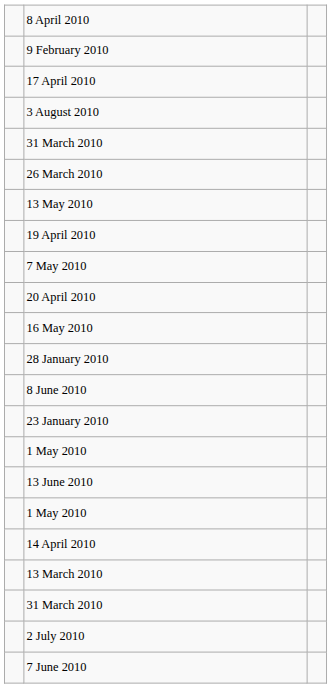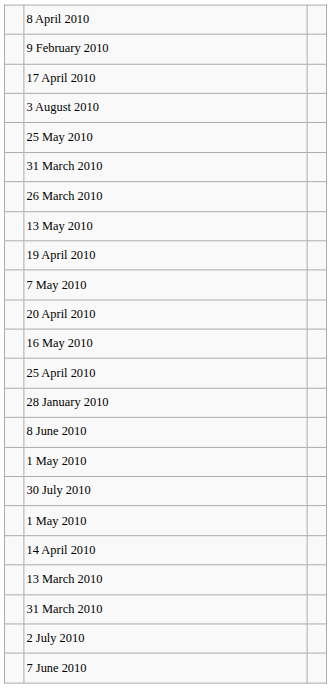+ row: 25 May 2010
+ row: 25 April 2010
- row: 23 January 2010
+ row: 30 July 2010
- row: 13 June 2010
